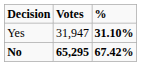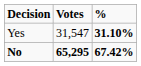Yes | Votes: 31,947 -> 31,547
